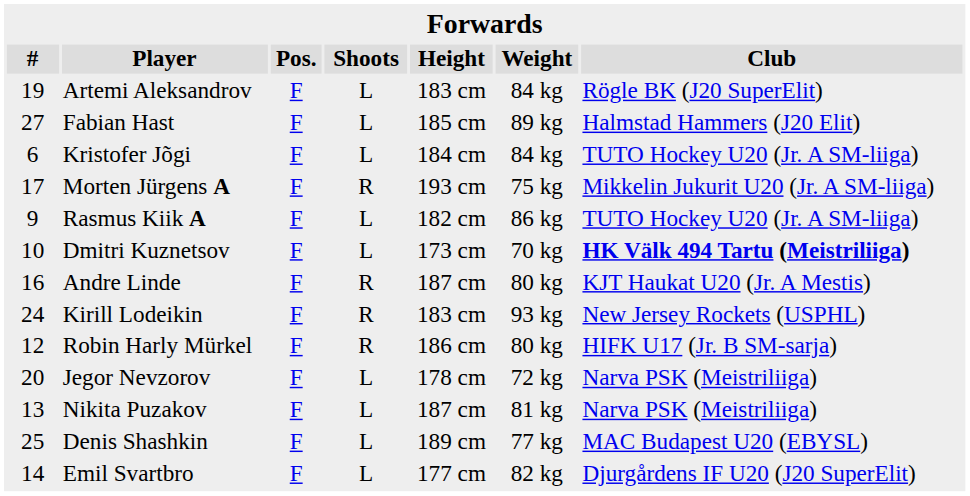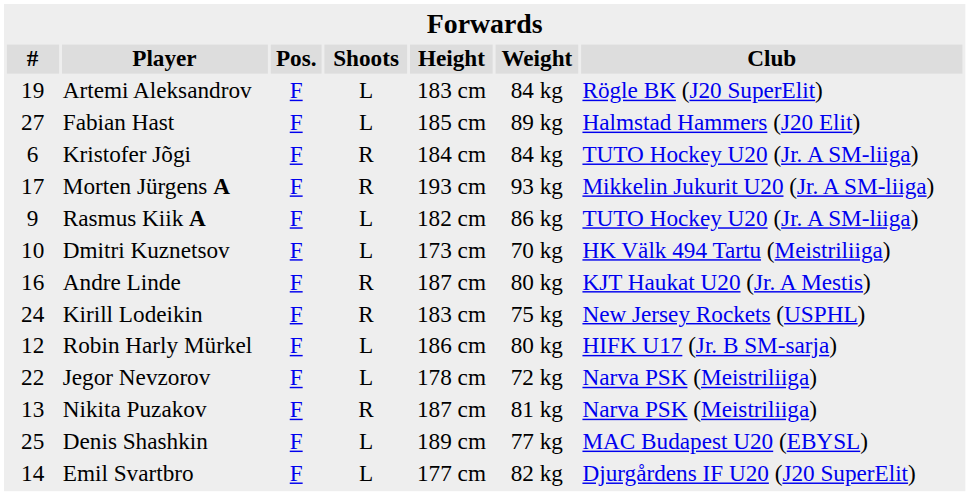Kristofer Jõgi | Shoots: L -> R
Morten Jürgens A | Weight: 75 kg -> 93 kg
Dmitri Kuznetsov | Club: bold -> normal
Kirill Lodeikin | Weight: 93 kg -> 75 kg
Robin Harly Mürkel | Shoots: R -> L
Jegor Nevzorov | #: 20 -> 22
Nikita Puzakov | Shoots: L -> R
